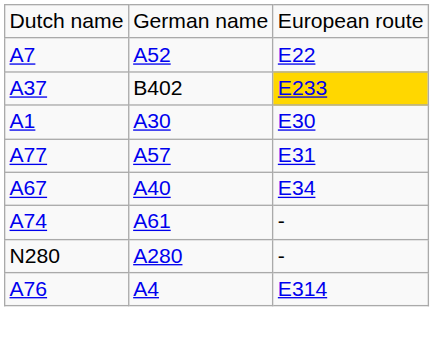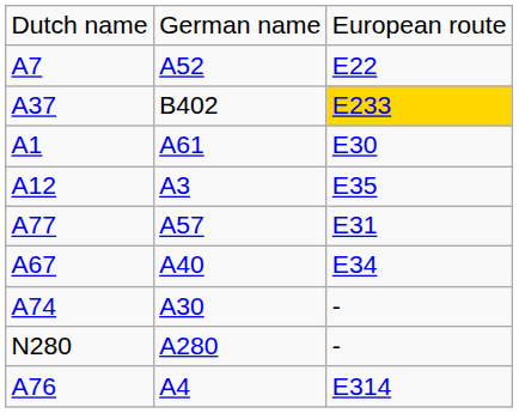A1 | column 2: A30 -> A61
+ row: A12 | A3 | E35
A74 | column 2: A61 -> A30
